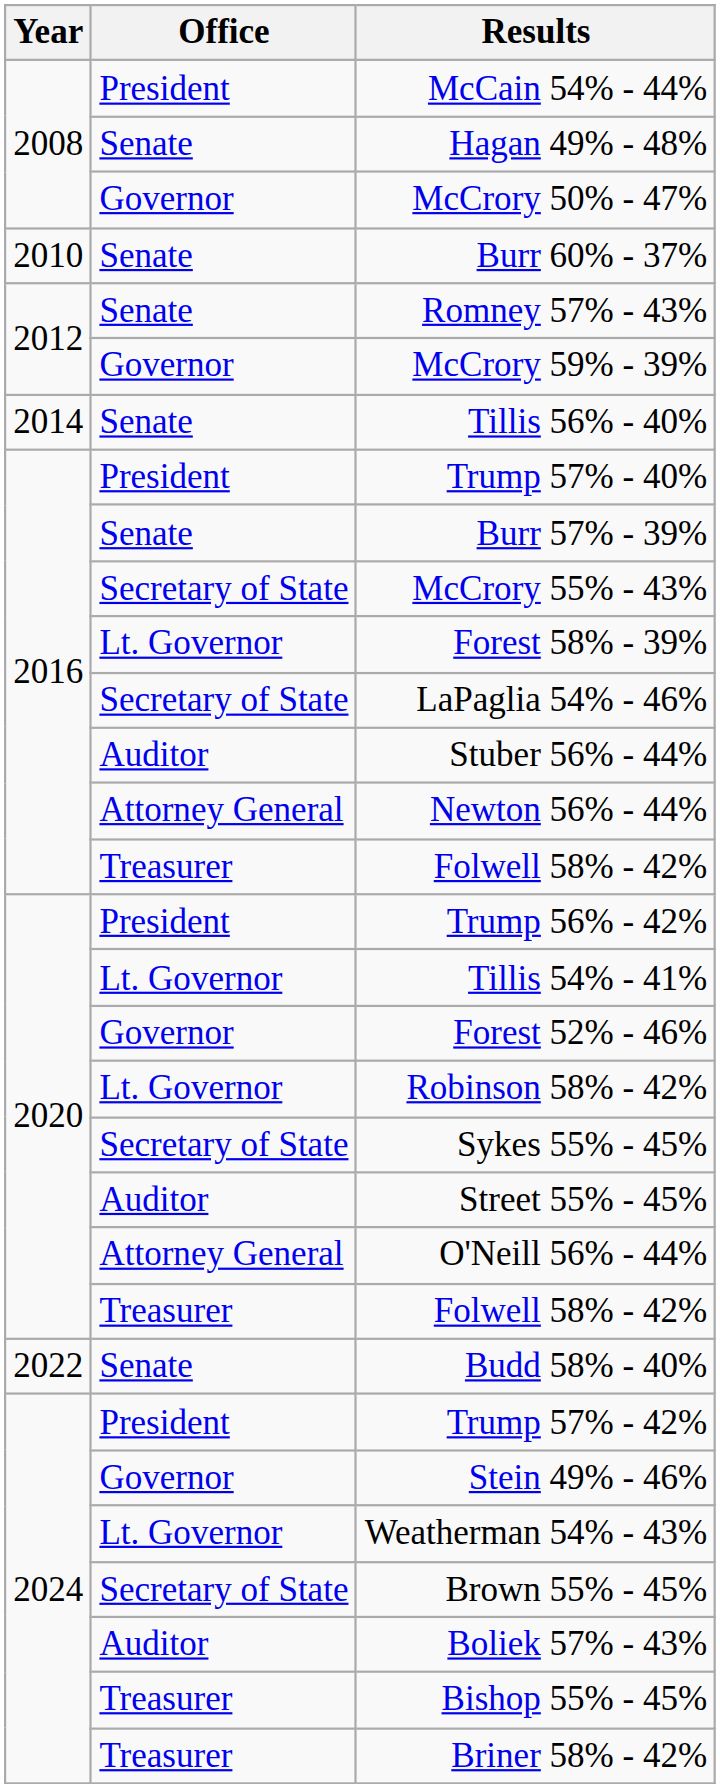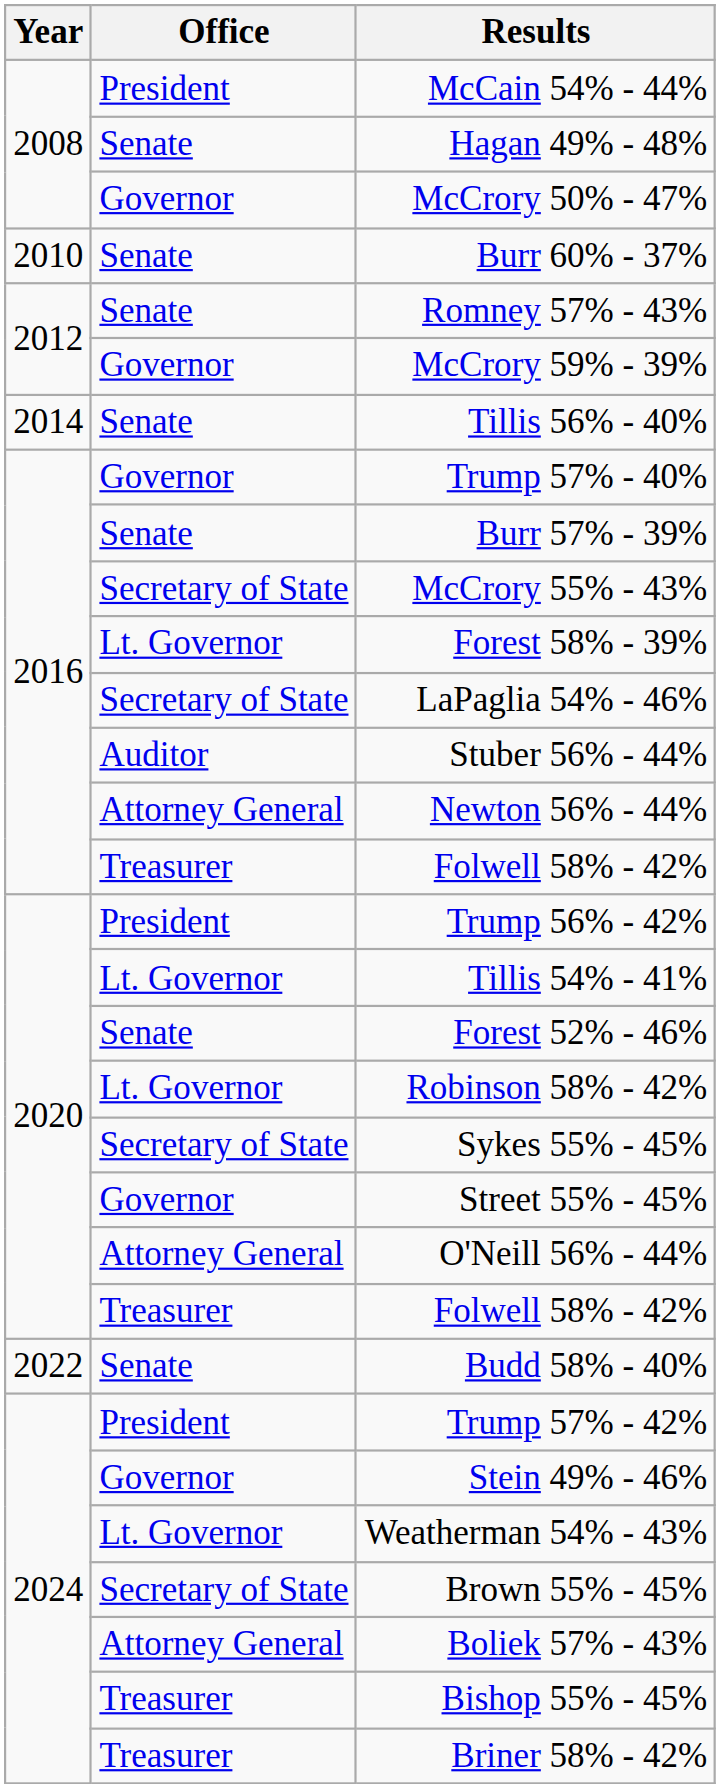Trump 57% - 40% | Office: President -> Governor
Forest 52% - 46% | Office: Governor -> Senate
Street 55% - 45% | Office: Auditor -> Governor
Boliek 57% - 43% | Office: Auditor -> Attorney General
